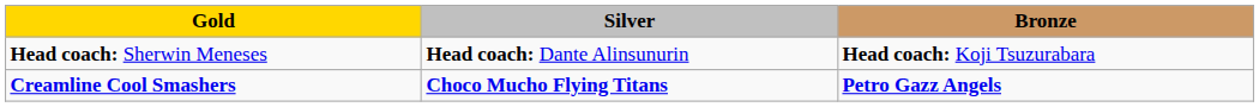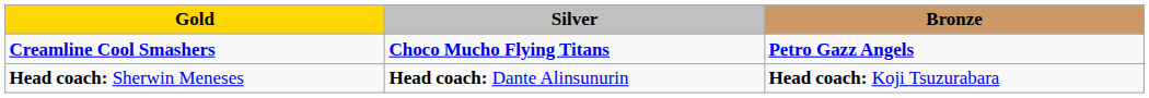rows swapped: Creamline Cool Smashers <-> Head coach: Sherwin Meneses
